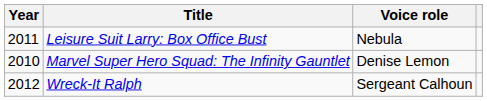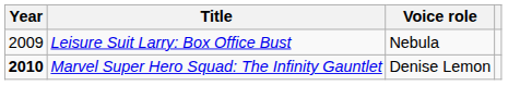Leisure Suit Larry: Box Office Bust | Year: 2011 -> 2009
Marvel Super Hero Squad: The Infinity Gauntlet | Year: normal -> bold
- row: 2012 | Wreck-It Ralph | Sergeant Calhoun
